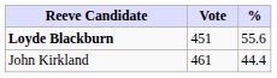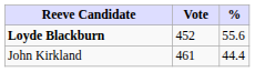Loyde Blackburn | Vote: 451 -> 452
